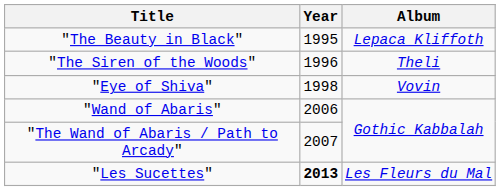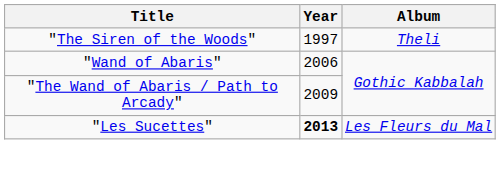- row: "The Beauty in Black" | 1995 | Lepaca Kliffoth
"The Siren of the Woods" | Year: 1996 -> 1997
- row: "Eye of Shiva" | 1998 | Vovin
"The Wand of Abaris / Path to Arcady" | Year: 2007 -> 2009
